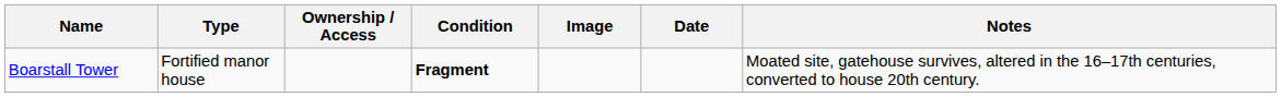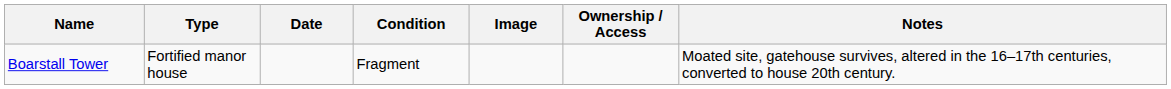columns swapped: Date <-> Ownership / Access
Boarstall Tower | Condition: bold -> normal
